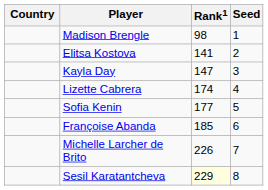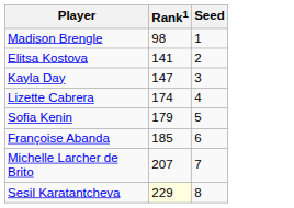- column: Country
Sofia Kenin | Rank1: 177 -> 179
Michelle Larcher de Brito | Rank1: 226 -> 207
